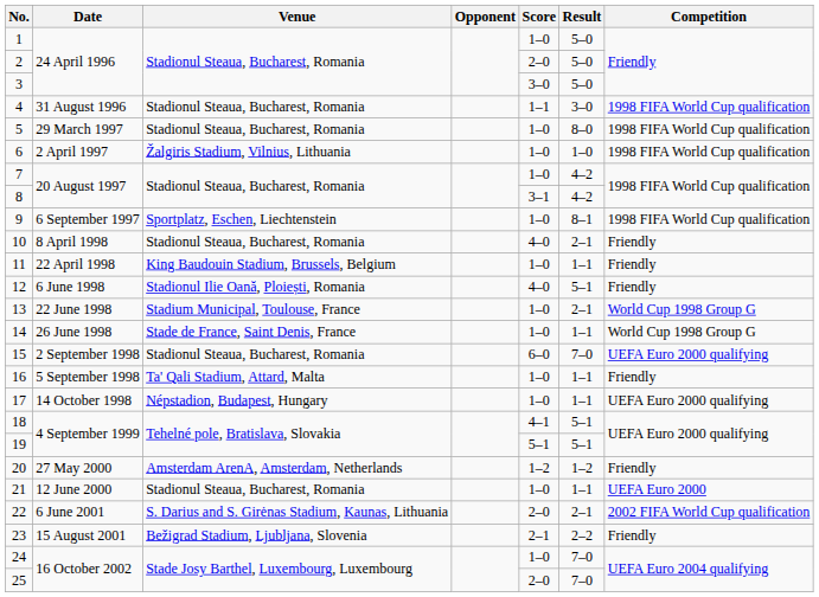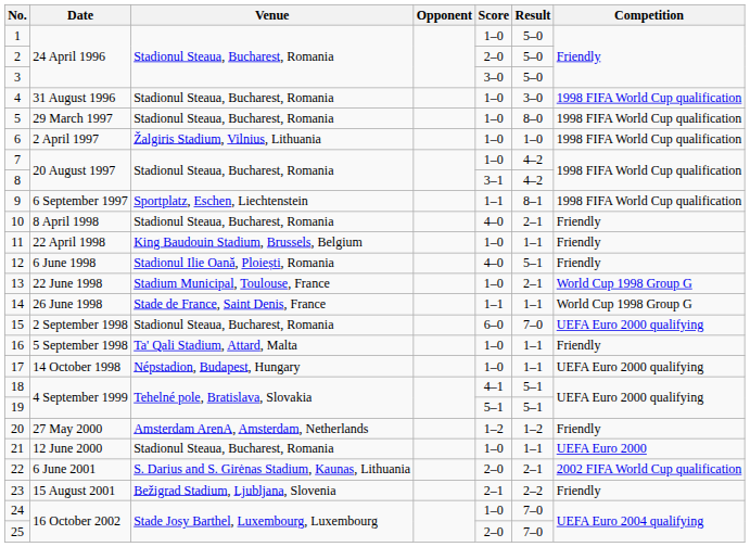4 | Score: 1–1 -> 1–0
9 | Score: 1–0 -> 1–1
14 | Score: 1–0 -> 1–1
